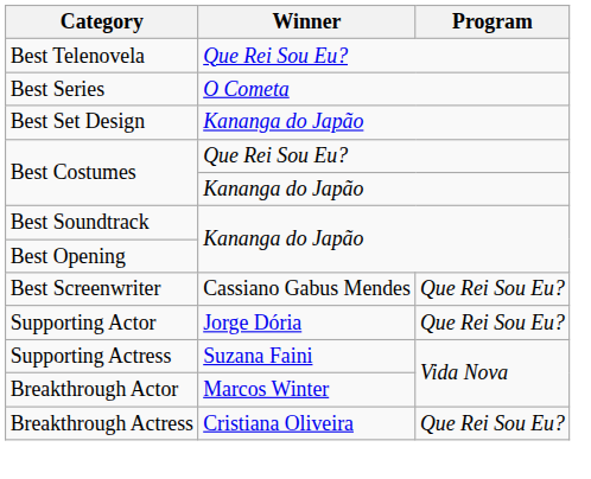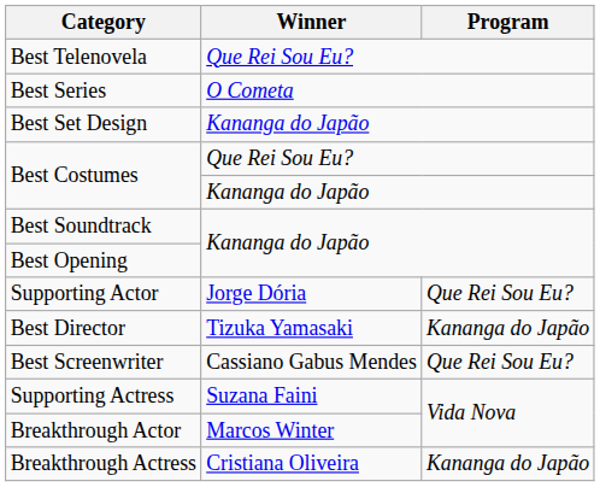rows swapped: Best Screenwriter <-> Supporting Actor
+ row: Best Director | Tizuka Yamasaki | Kananga do Japão
Breakthrough Actress | Program: Que Rei Sou Eu? -> Kananga do Japão
